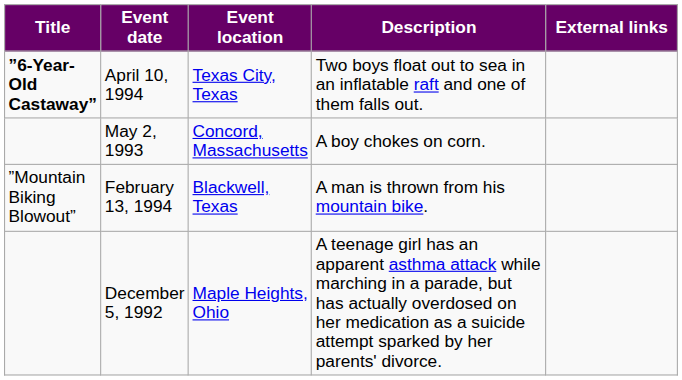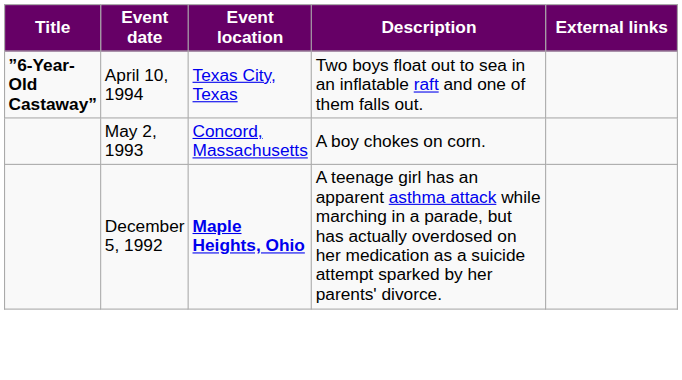- row: ”Mountain Biking Blowout” | February 13, 1994 | Blackwell, Texas | A man is thrown from his mountain bike.
December 5, 1992 | Event location: normal -> bold
